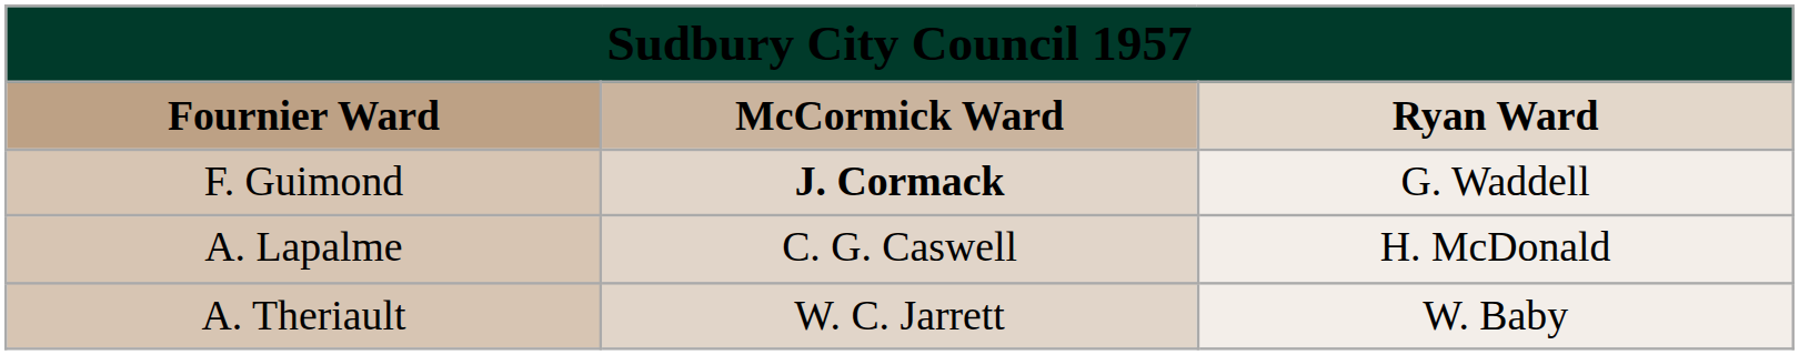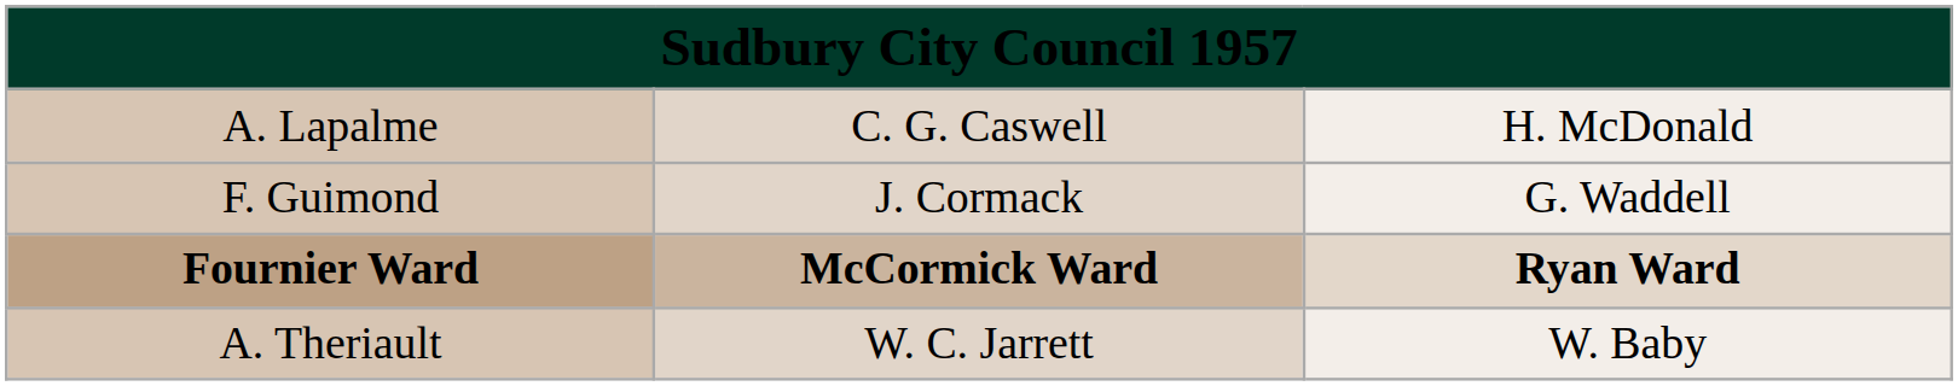rows swapped: Fournier Ward <-> A. Lapalme
F. Guimond | column 2: bold -> normal
